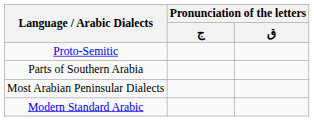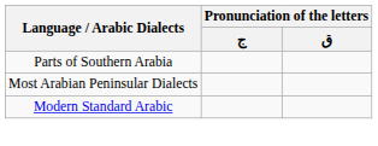- row: Proto-Semitic
